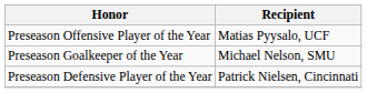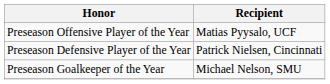rows swapped: Preseason Defensive Player of the Year <-> Preseason Goalkeeper of the Year
